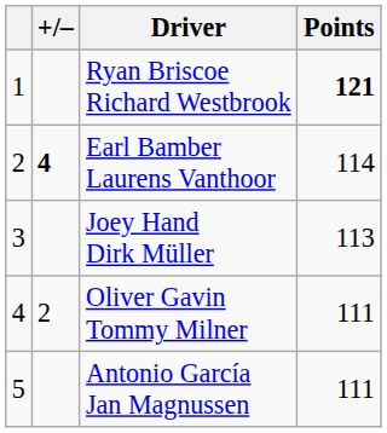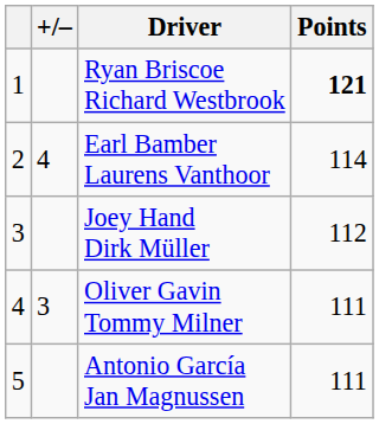Earl Bamber Laurens Vanthoor | +/–: bold -> normal
Joey Hand Dirk Müller | Points: 113 -> 112
Oliver Gavin Tommy Milner | +/–: 2 -> 3
